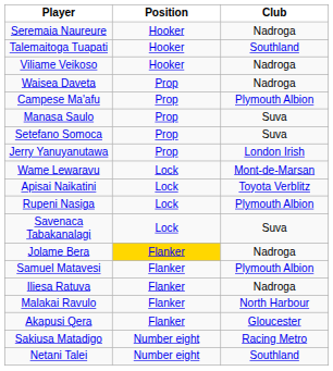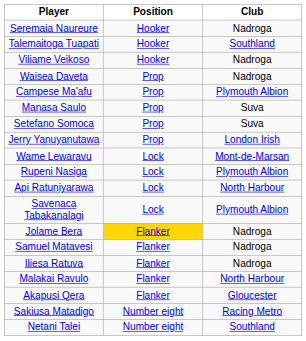- row: Apisai Naikatini | Lock | Toyota Verblitz
+ row: Api Ratuniyarawa | Lock | North Harbour
Savenaca Tabakanalagi | Club: Suva -> Plymouth Albion
Samuel Matavesi | Club: Plymouth Albion -> Nadroga
